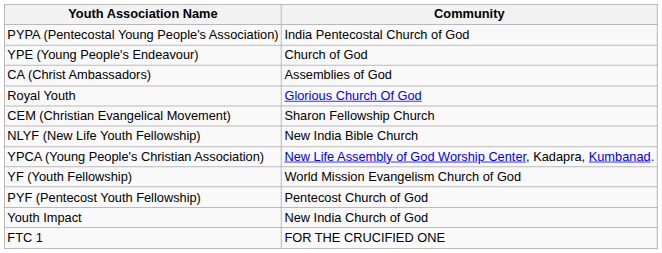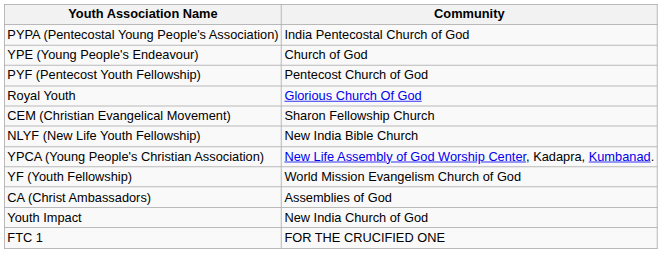rows swapped: CA (Christ Ambassadors) <-> PYF (Pentecost Youth Fellowship)
